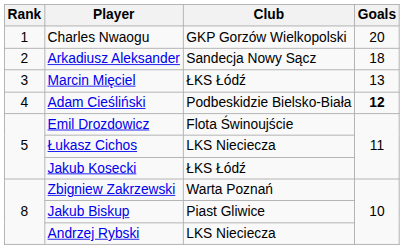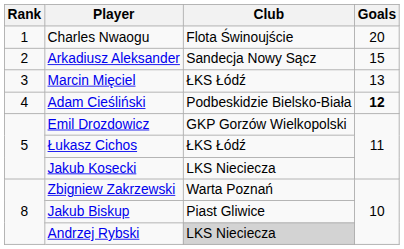Charles Nwaogu | Club: GKP Gorzów Wielkopolski -> Flota Świnoujście
Arkadiusz Aleksander | Goals: 18 -> 15
Emil Drozdowicz | Club: Flota Świnoujście -> GKP Gorzów Wielkopolski
Łukasz Cichos | Club: LKS Nieciecza -> ŁKS Łódź
Jakub Kosecki | Club: ŁKS Łódź -> LKS Nieciecza
Andrzej Rybski | Club: no background -> lightgrey background
